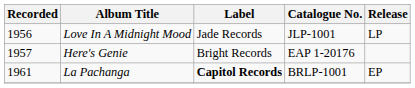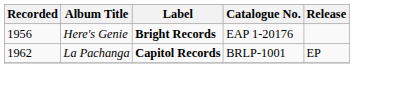- row: 1956 | Love In A Midnight Mood | Jade Records | JLP-1001 | LP
Here's Genie | Recorded: 1957 -> 1956
Here's Genie | Label: normal -> bold
La Pachanga | Recorded: 1961 -> 1962
